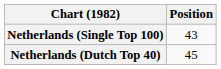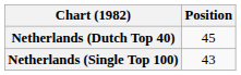rows swapped: Netherlands (Dutch Top 40) <-> Netherlands (Single Top 100)
